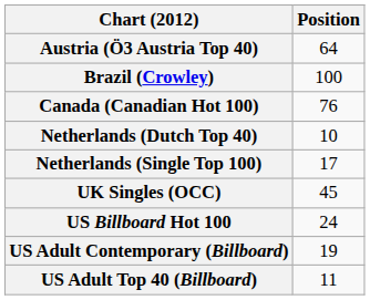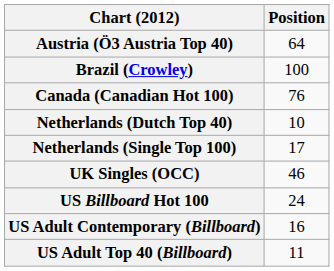UK Singles (OCC) | Position: 45 -> 46
US Adult Contemporary (Billboard) | Position: 19 -> 16
